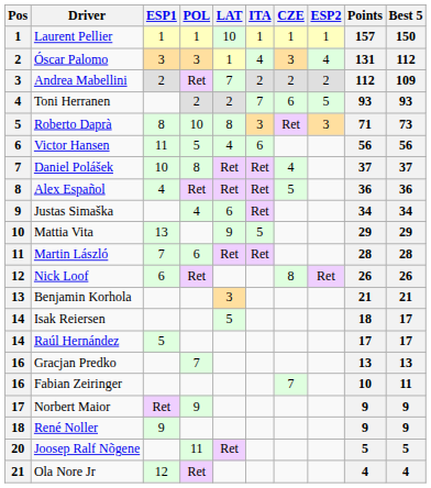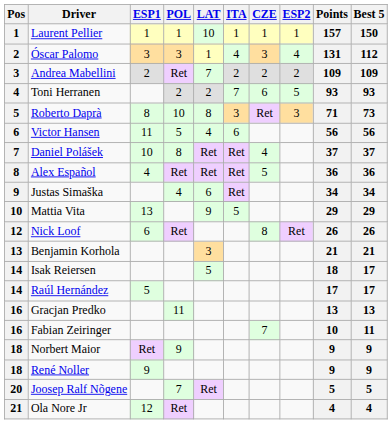Andrea Mabellini | Points: 112 -> 109
- row: 11 | Martin László | 7 | 6 | Ret | Ret | 28 | 28
Gracjan Predko | POL: 7 -> 11
Norbert Maior | Pos: 17 -> 18
Joosep Ralf Nõgene | POL: 11 -> 7
